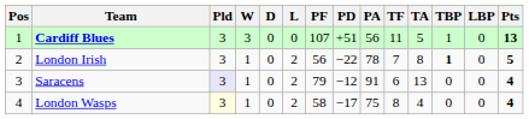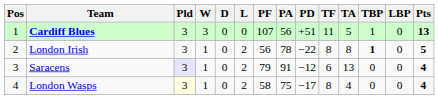columns swapped: PA <-> PD
London Irish | TF: 7 -> 8
